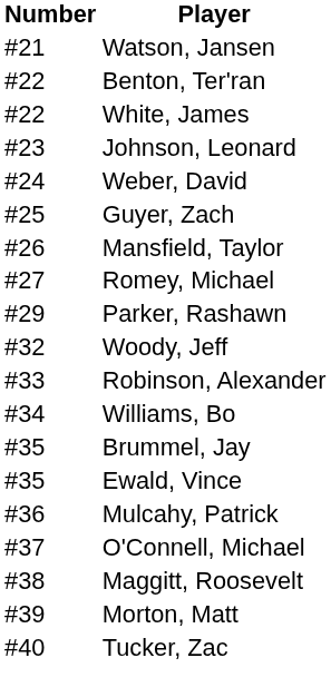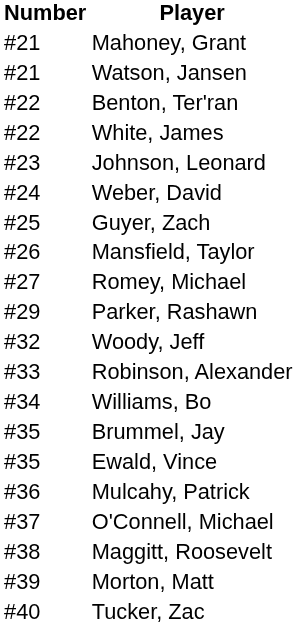+ row: #21 | Mahoney, Grant
